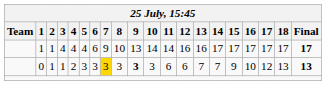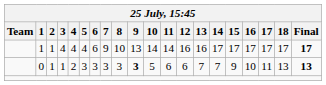0 | 7: gold background -> no background
0 | 10: 3 -> 5
0 | 17: 12 -> 11
